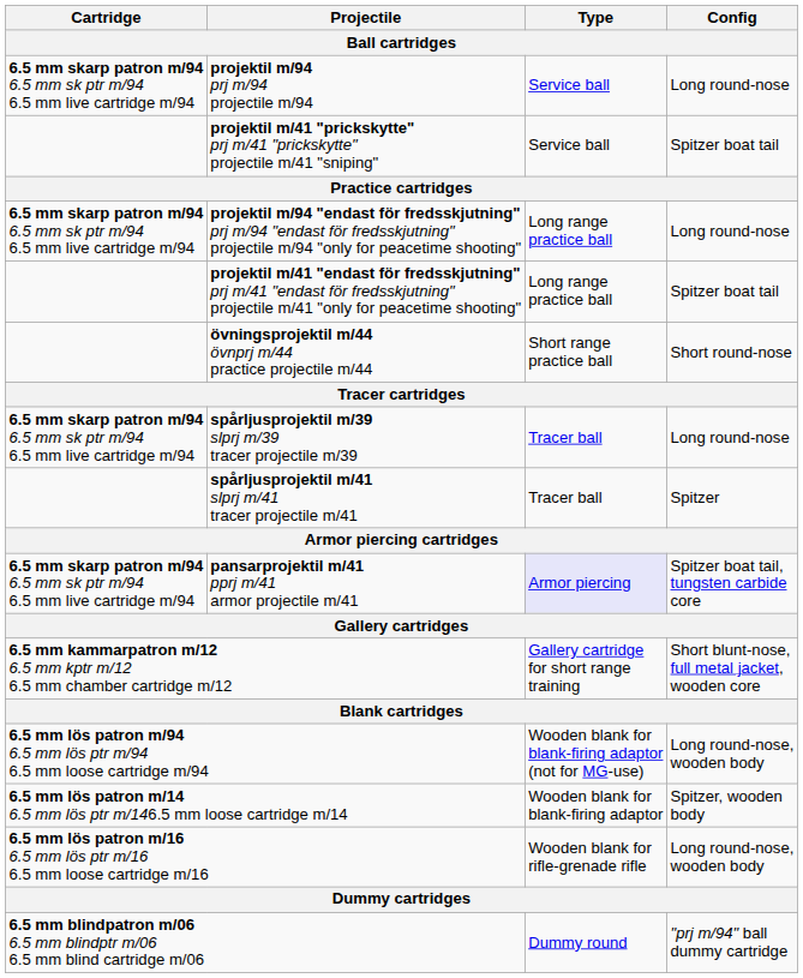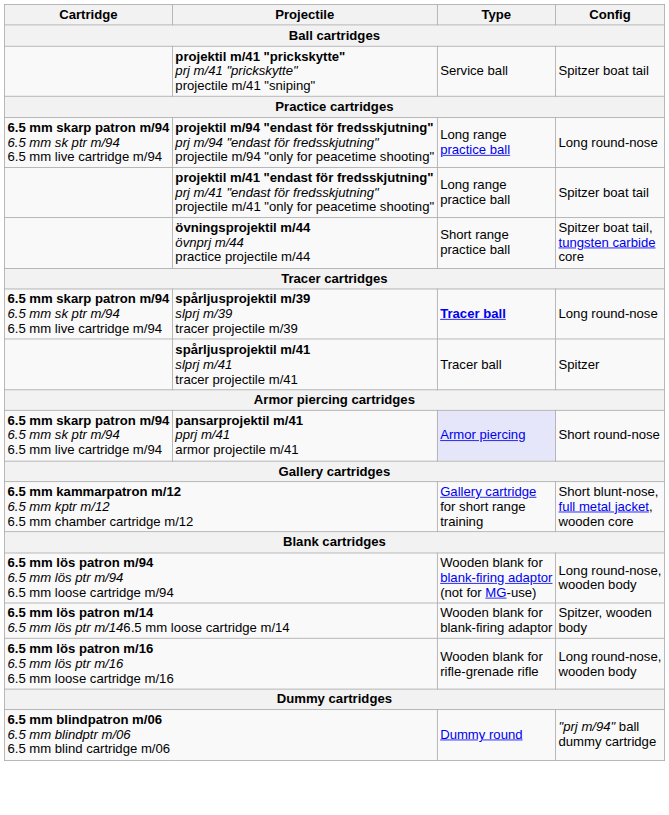- row: 6.5 mm skarp patron m/94 6.5 mm sk ptr m/94 6.5 mm live cartridge m/94 | projektil m/94 prj m/94 projectile m/94 | Service ball | Long round-nose
övningsprojektil m/44 övnprj m/44 practice projectile m/44 | Config: Short round-nose -> Spitzer boat tail, tungsten carbide core
spårljusprojektil m/39 slprj m/39 tracer projectile m/39 | Type: normal -> bold
pansarprojektil m/41 pprj m/41 armor projectile m/41 | Config: Spitzer boat tail, tungsten carbide core -> Short round-nose
